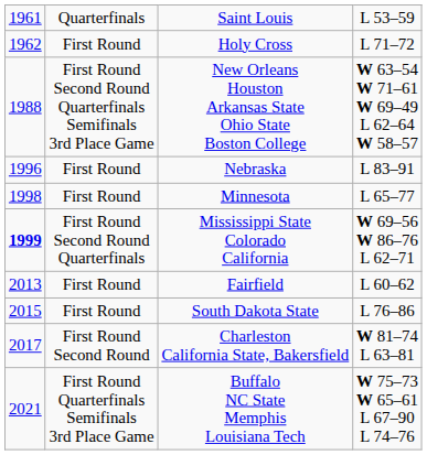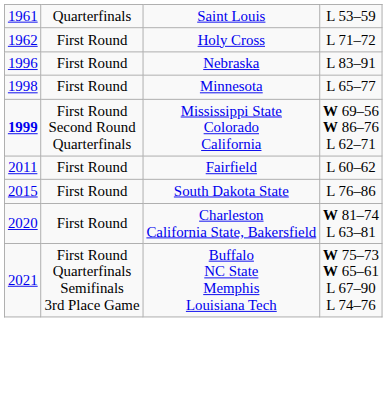- row: 1988 | First Round Second Round Quarterfinals Semifinals 3rd Place Game | New Orleans Houston Arkansas State Ohio State Boston College | W 63–54 W 71–61 W 69–49 L 62–64 W 58–57
Fairfield | column 1: 2013 -> 2011
Charleston California State, Bakersfield | column 1: 2017 -> 2020
Charleston California State, Bakersfield | column 2: First Round Second Round -> First Round
